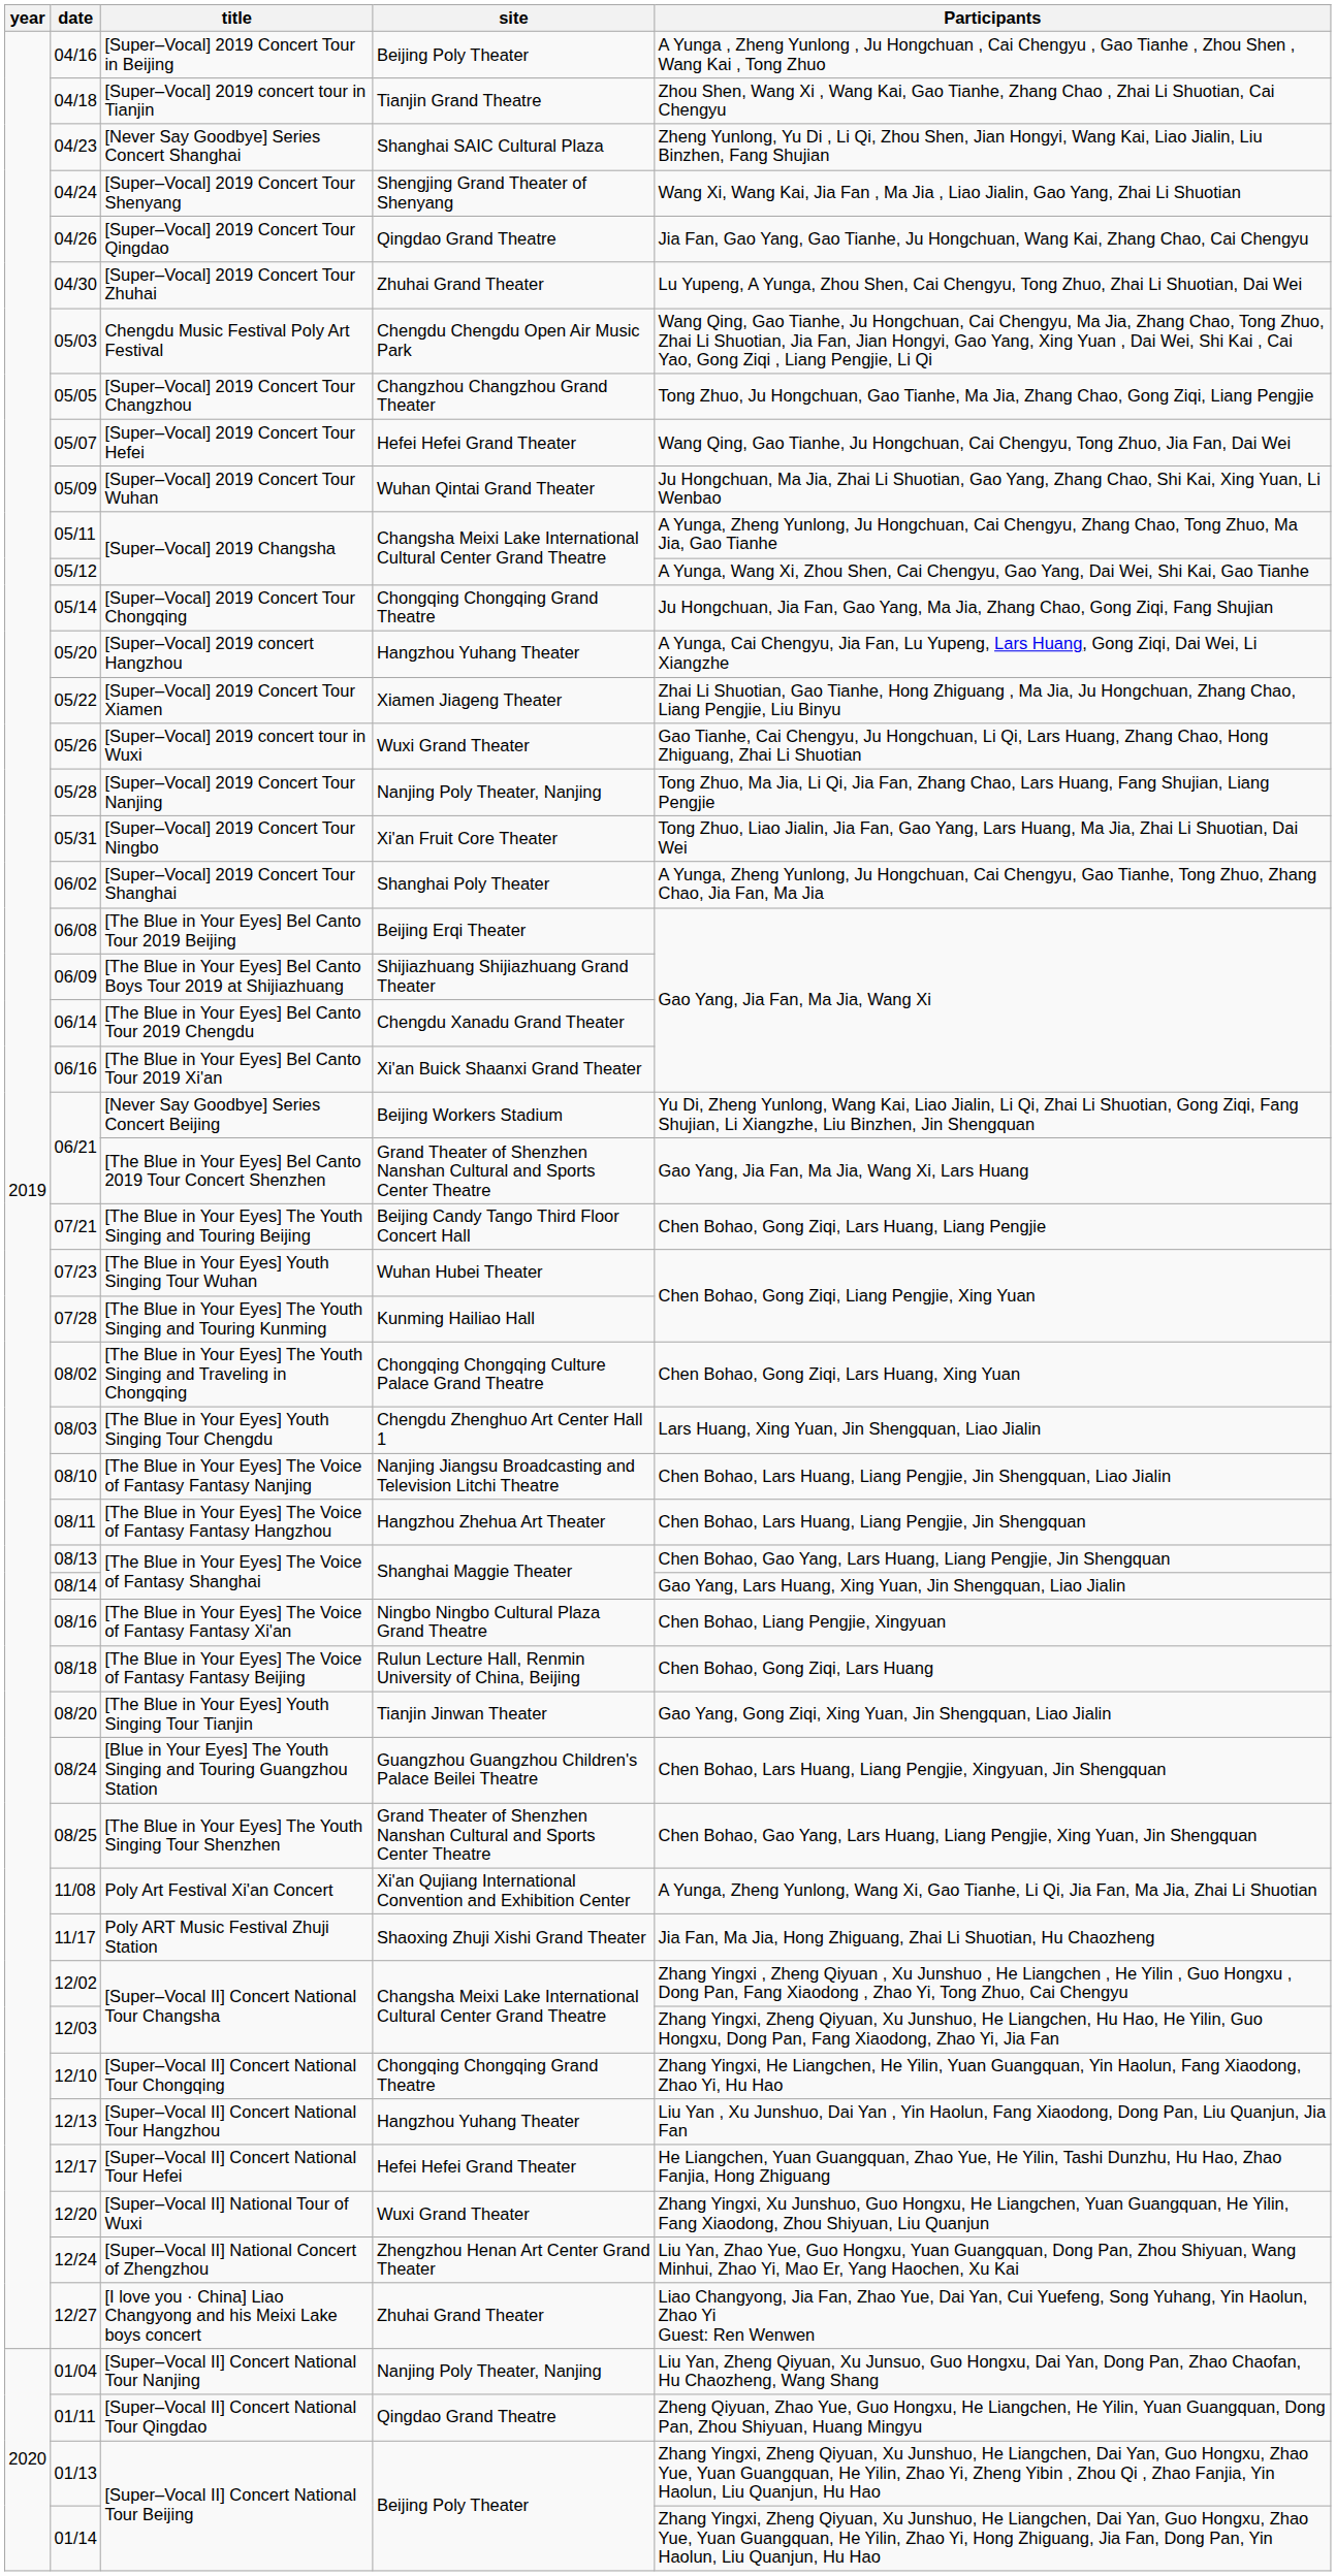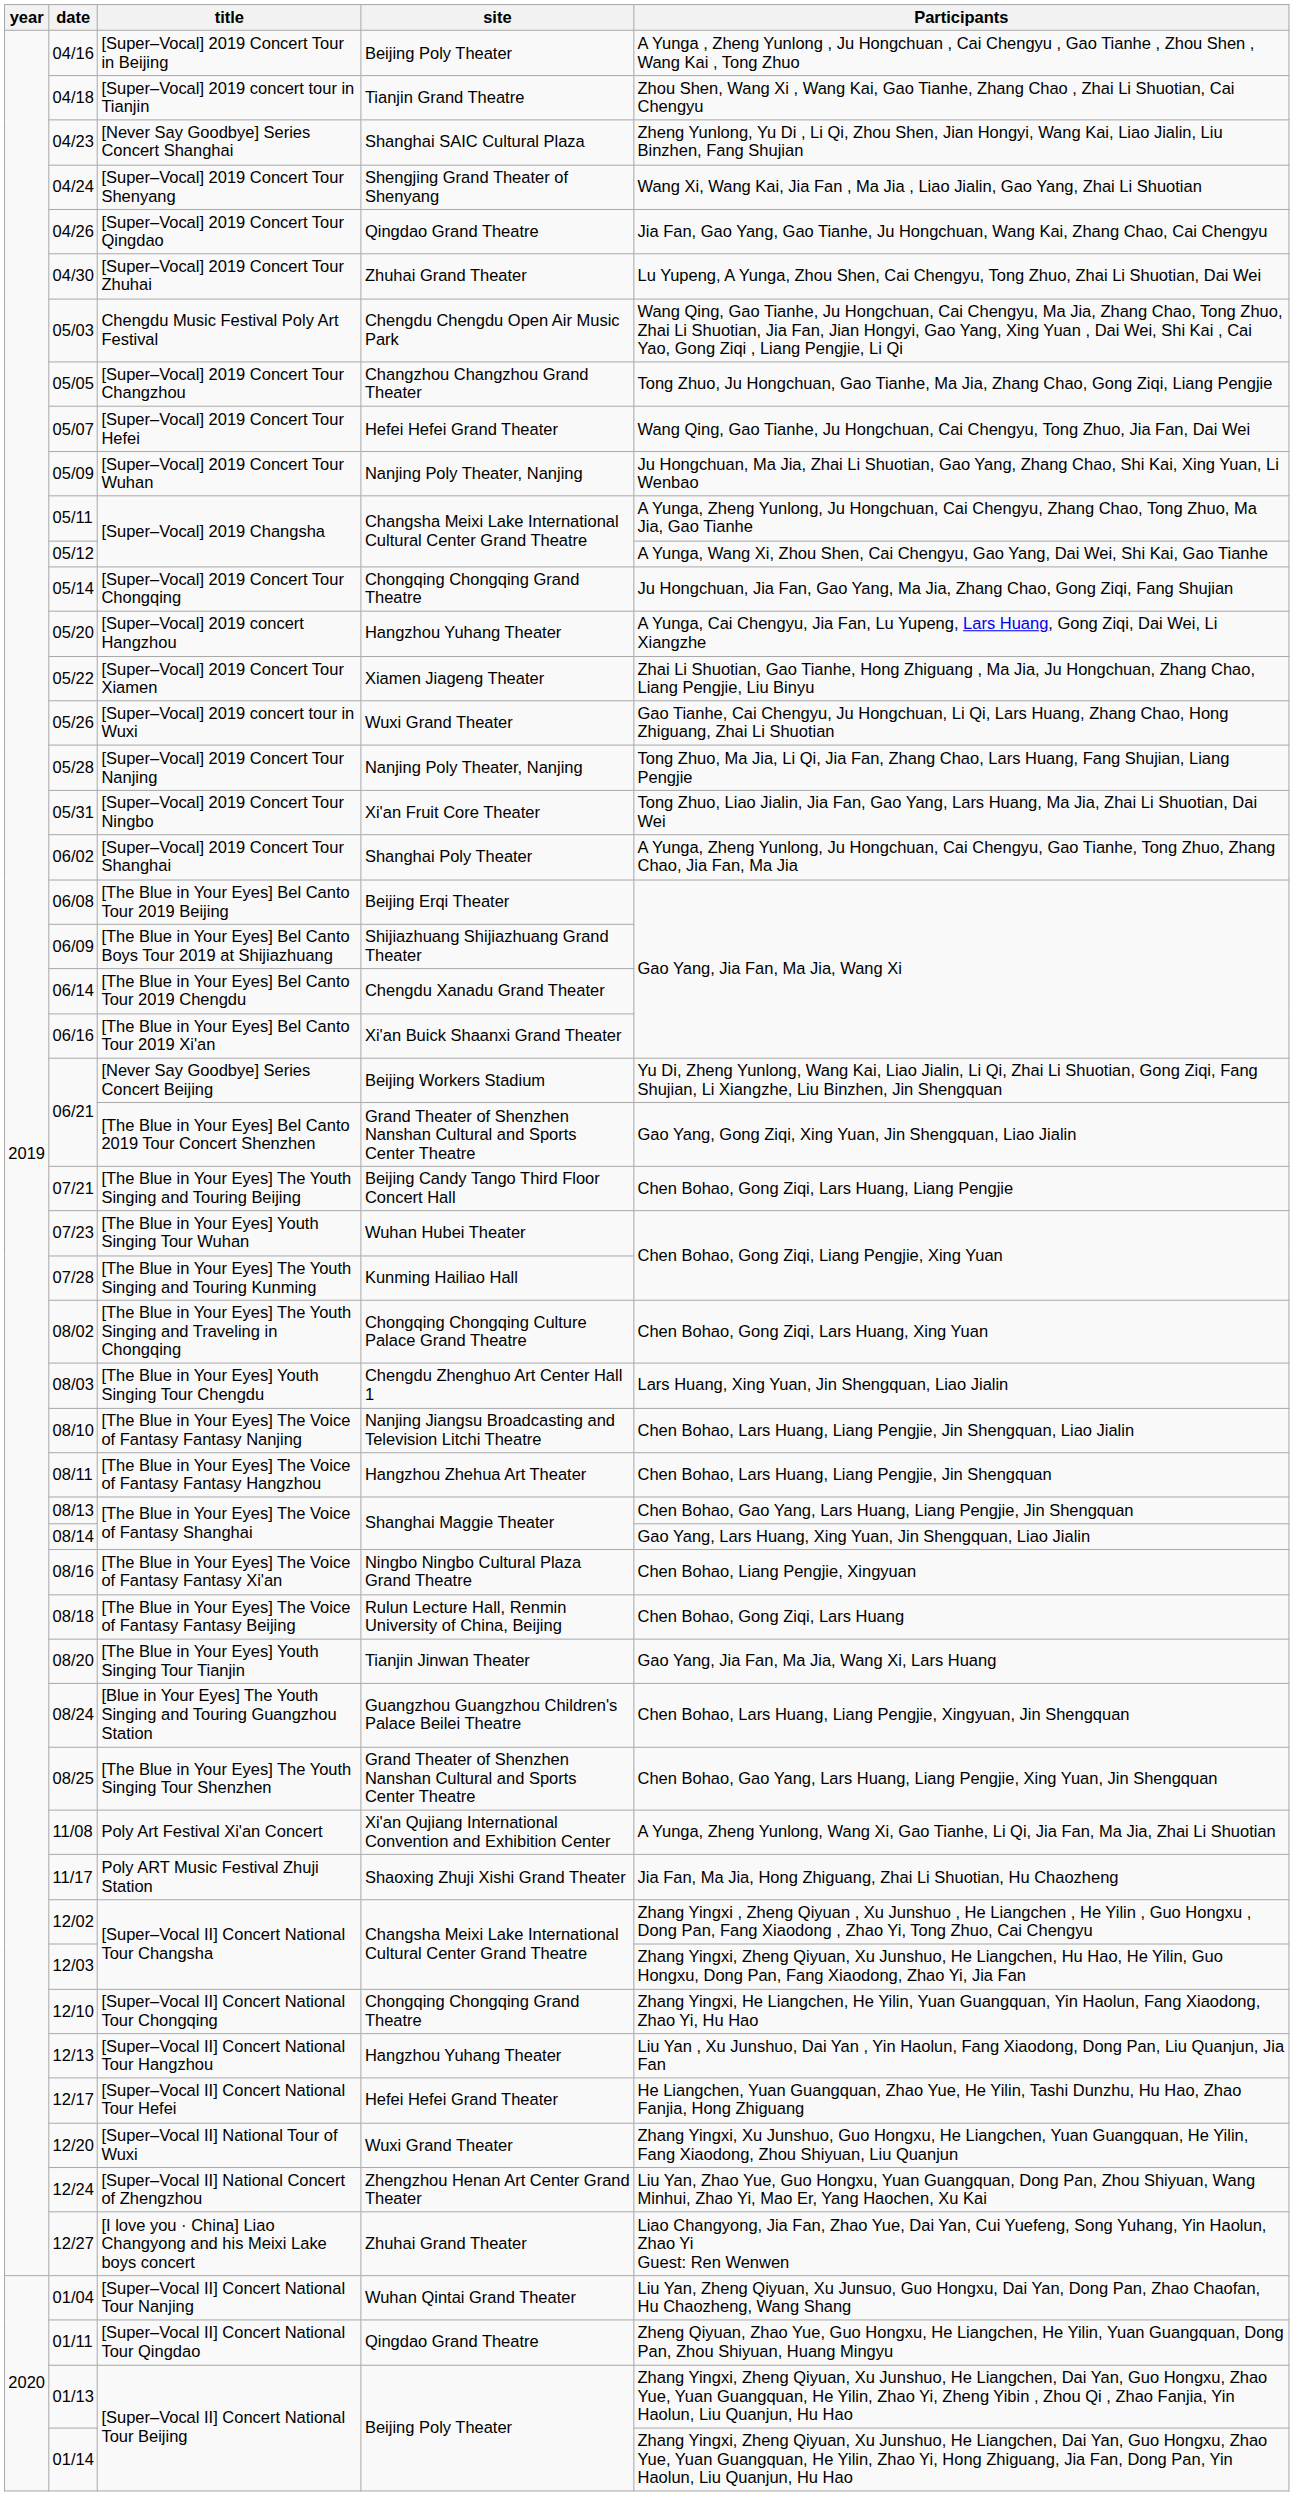[Super–Vocal] 2019 Concert Tour Wuhan | site: Wuhan Qintai Grand Theater -> Nanjing Poly Theater, Nanjing
[The Blue in Your Eyes] Bel Canto 2019 Tour Concert Shenzhen | Participants: Gao Yang, Jia Fan, Ma Jia, Wang Xi, Lars Huang -> Gao Yang, Gong Ziqi, Xing Yuan, Jin Shengquan, Liao Jialin
[The Blue in Your Eyes] Youth Singing Tour Tianjin | Participants: Gao Yang, Gong Ziqi, Xing Yuan, Jin Shengquan, Liao Jialin -> Gao Yang, Jia Fan, Ma Jia, Wang Xi, Lars Huang
[Super–Vocal II] Concert National Tour Nanjing | site: Nanjing Poly Theater, Nanjing -> Wuhan Qintai Grand Theater
